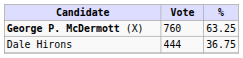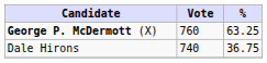Dale Hirons | Vote: 444 -> 740
